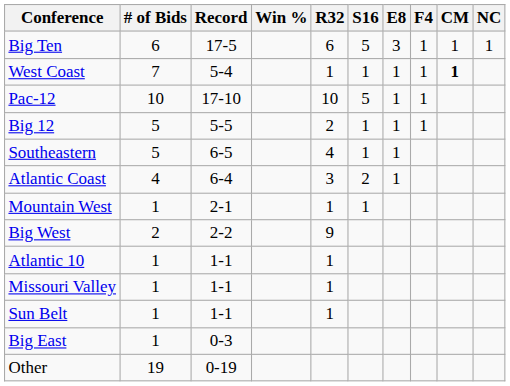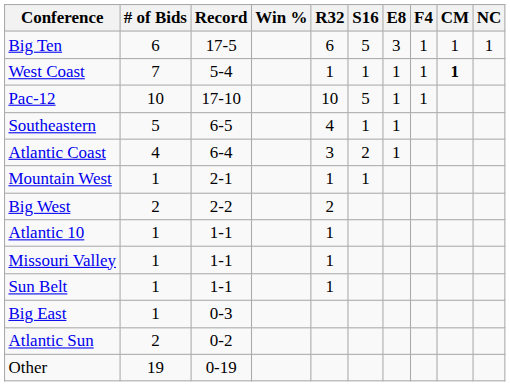- row: Big 12 | 5 | 5-5 | 2 | 1 | 1 | 1
Big West | R32: 9 -> 2
+ row: Atlantic Sun | 2 | 0-2
